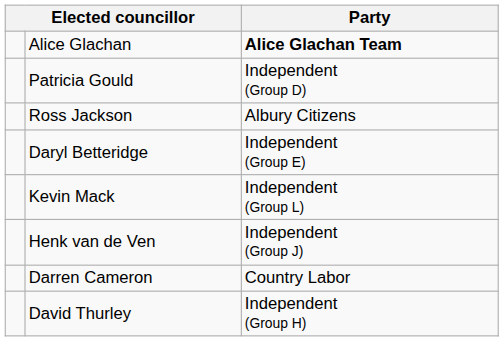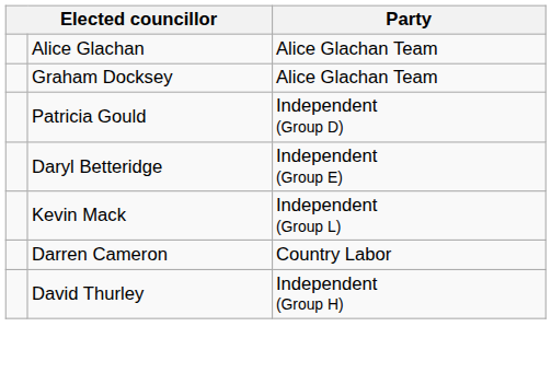Alice Glachan | Party: bold -> normal
+ row: Graham Docksey | Alice Glachan Team
- row: Ross Jackson | Albury Citizens
- row: Henk van de Ven | Independent (Group J)
